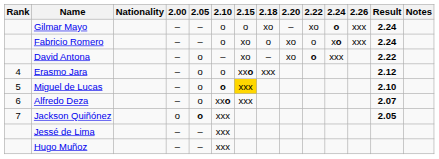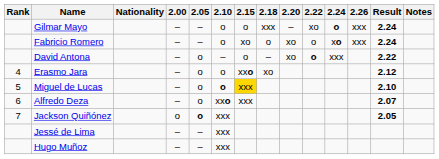Gilmar Mayo | 2.18: xo -> xxx
David Antona | 2.15: xo -> o
Erasmo Jara | 2.18: xxx -> xo
